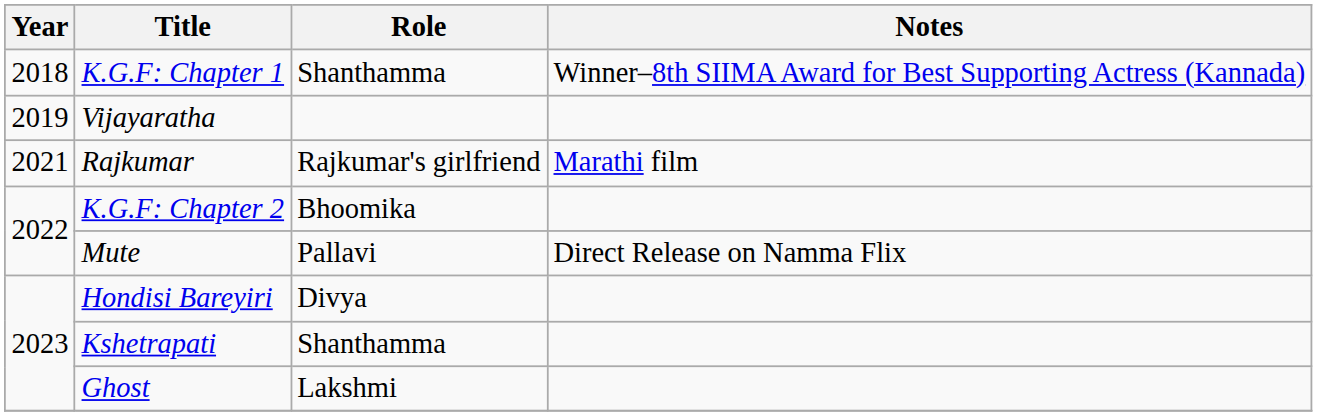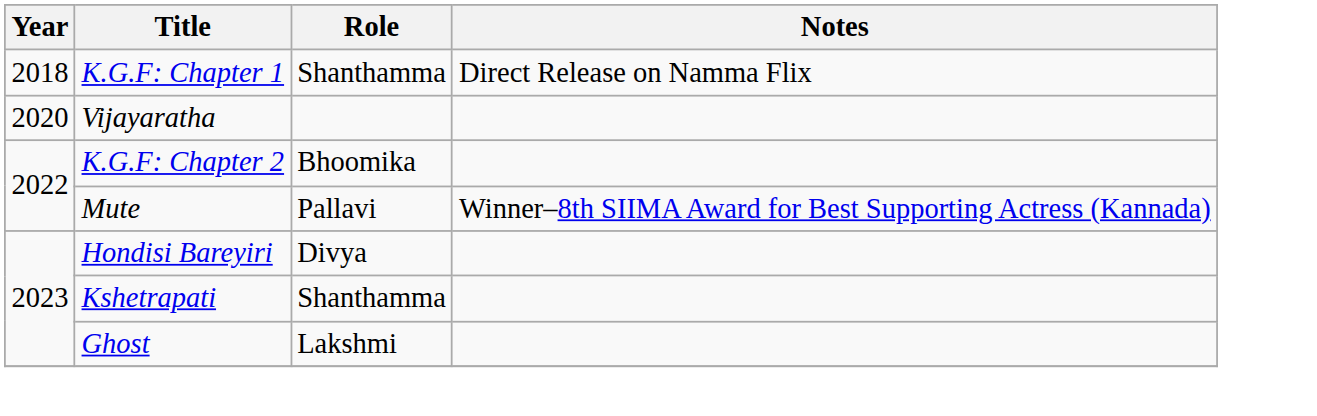K.G.F: Chapter 1 | Notes: Winner–8th SIIMA Award for Best Supporting Actress (Kannada) -> Direct Release on Namma Flix
Vijayaratha | Year: 2019 -> 2020
- row: 2021 | Rajkumar | Rajkumar's girlfriend | Marathi film
Mute | Notes: Direct Release on Namma Flix -> Winner–8th SIIMA Award for Best Supporting Actress (Kannada)
